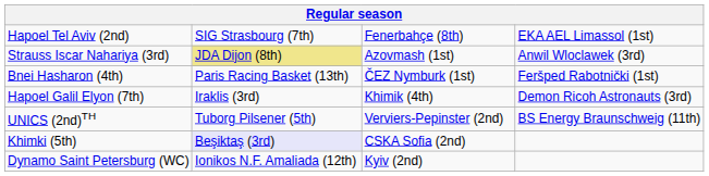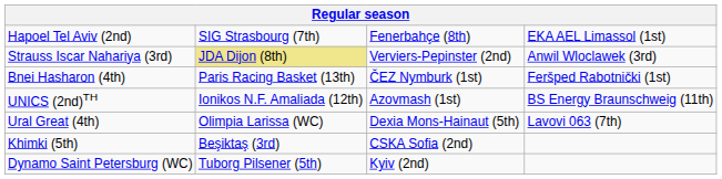Strauss Iscar Nahariya (3rd) | column 3: Azovmash (1st) -> Verviers-Pepinster (2nd)
- row: Hapoel Galil Elyon (7th) | Iraklis (3rd) | Khimik (4th) | Demon Ricoh Astronauts (3rd)
UNICS (2nd)TH | column 2: Tuborg Pilsener (5th) -> Ionikos N.F. Amaliada (12th)
UNICS (2nd)TH | column 3: Verviers-Pepinster (2nd) -> Azovmash (1st)
+ row: Ural Great (4th) | Olimpia Larissa (WC) | Dexia Mons-Hainaut (5th) | Lavovi 063 (7th)
Khimki (5th) | column 2: lavender background -> no background
Dynamo Saint Petersburg (WC) | column 2: Ionikos N.F. Amaliada (12th) -> Tuborg Pilsener (5th)
